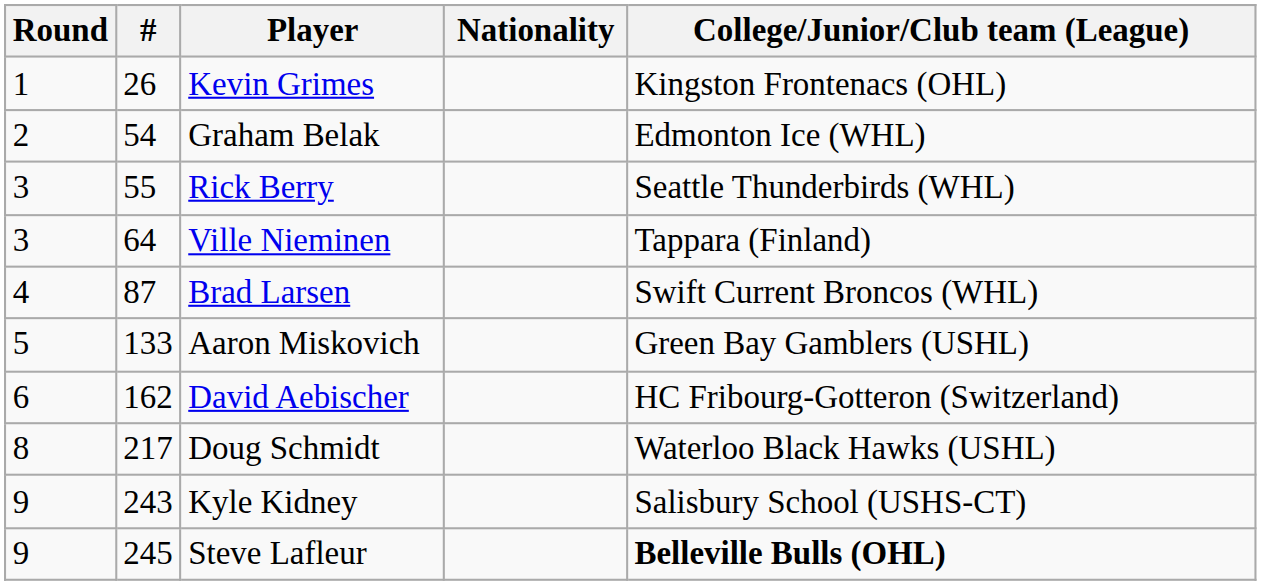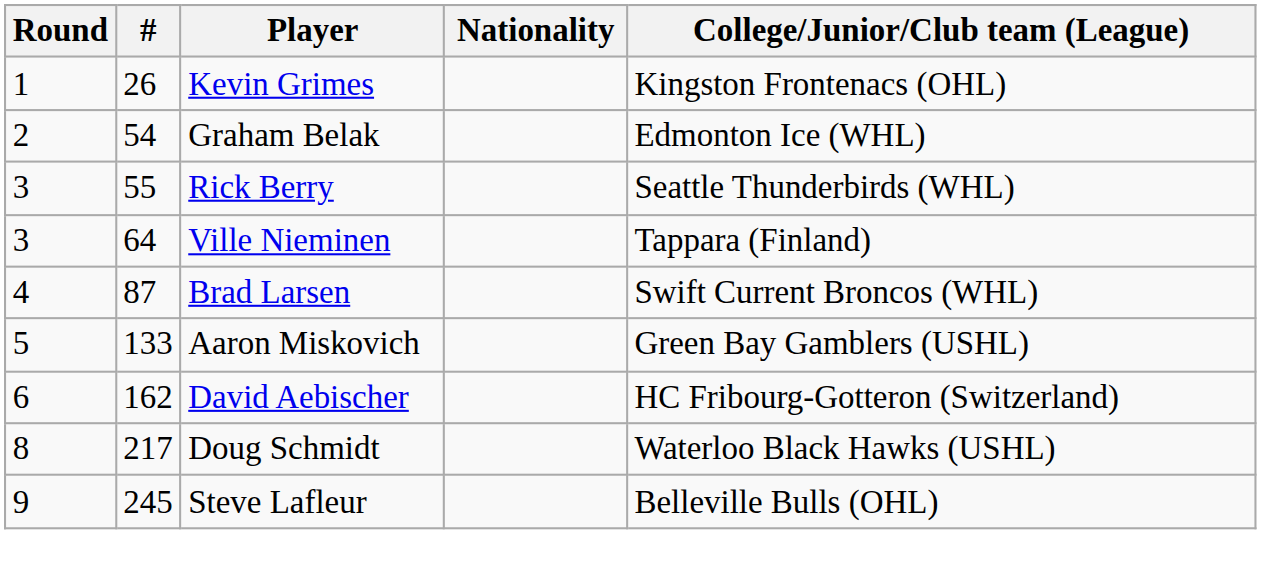- row: 9 | 243 | Kyle Kidney | Salisbury School (USHS-CT)
Steve Lafleur | College/Junior/Club team (League): bold -> normal
